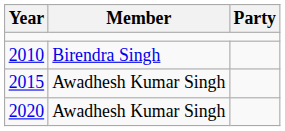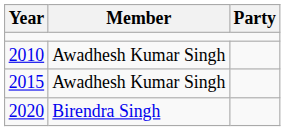2010 | Member: Birendra Singh -> Awadhesh Kumar Singh
2020 | Member: Awadhesh Kumar Singh -> Birendra Singh
